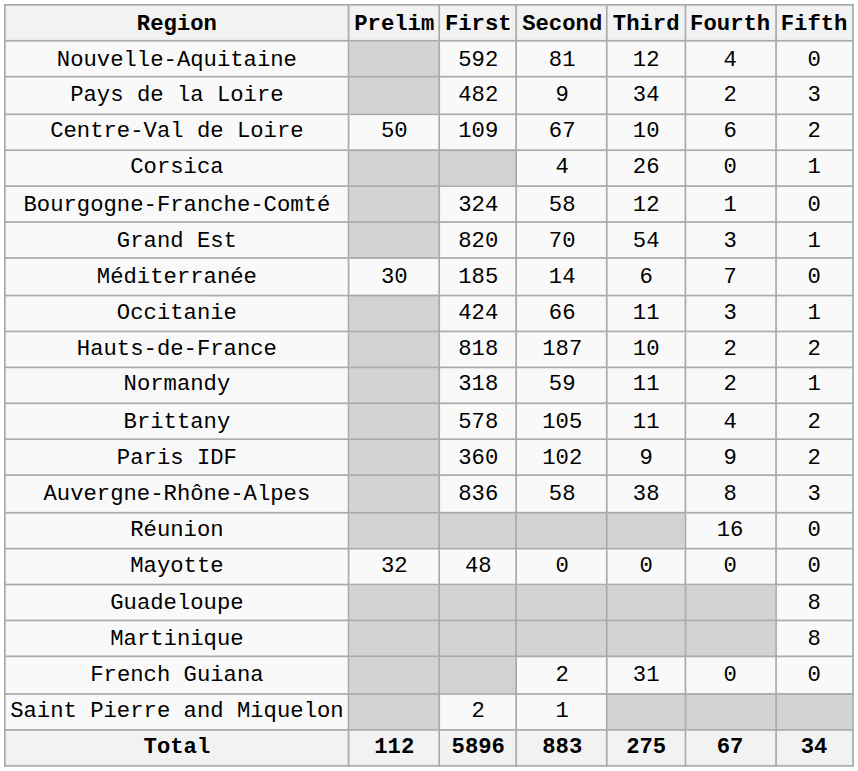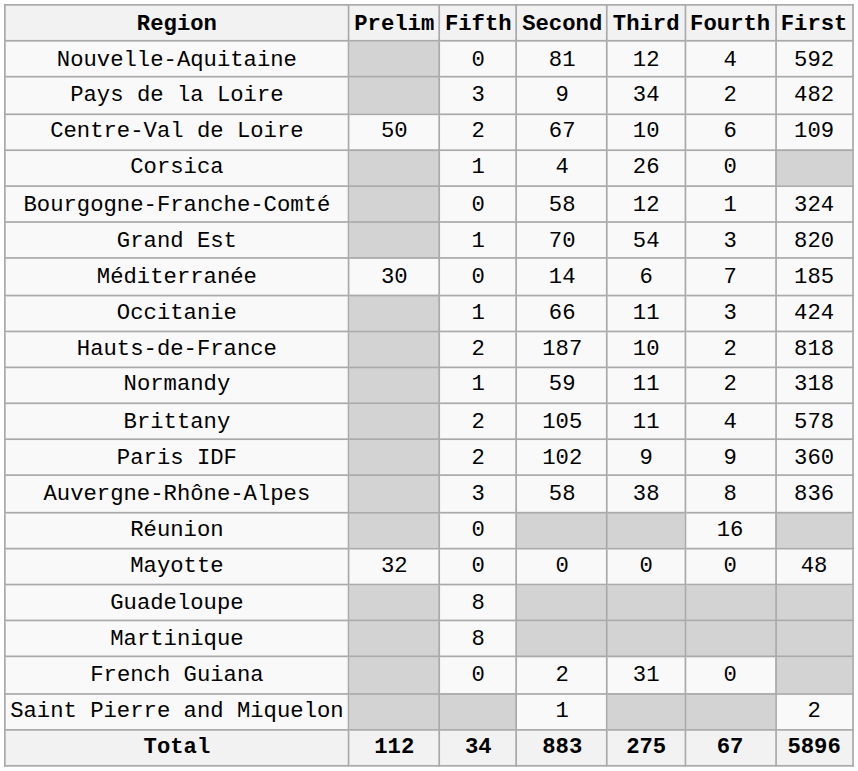columns swapped: First <-> Fifth
